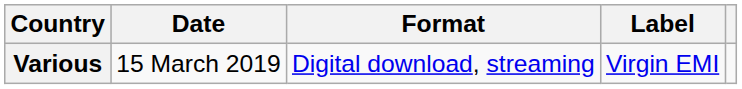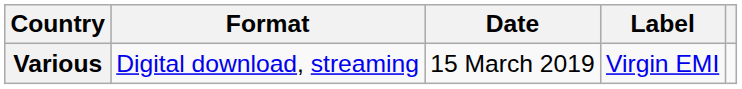columns swapped: Date <-> Format
